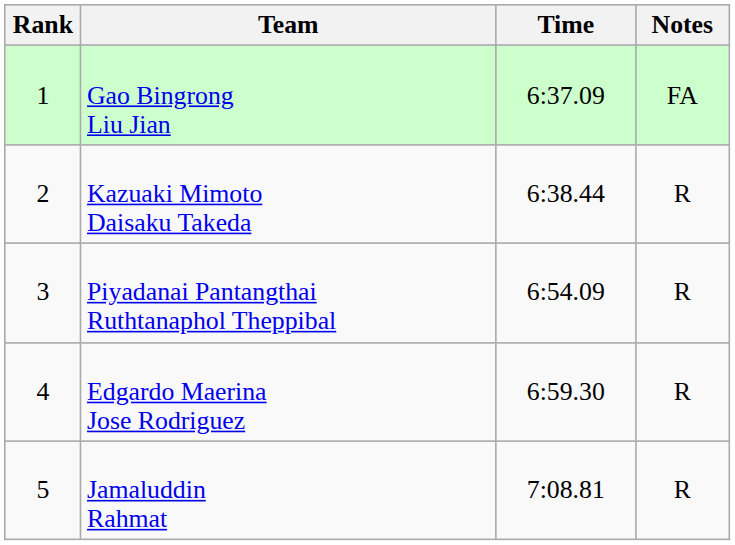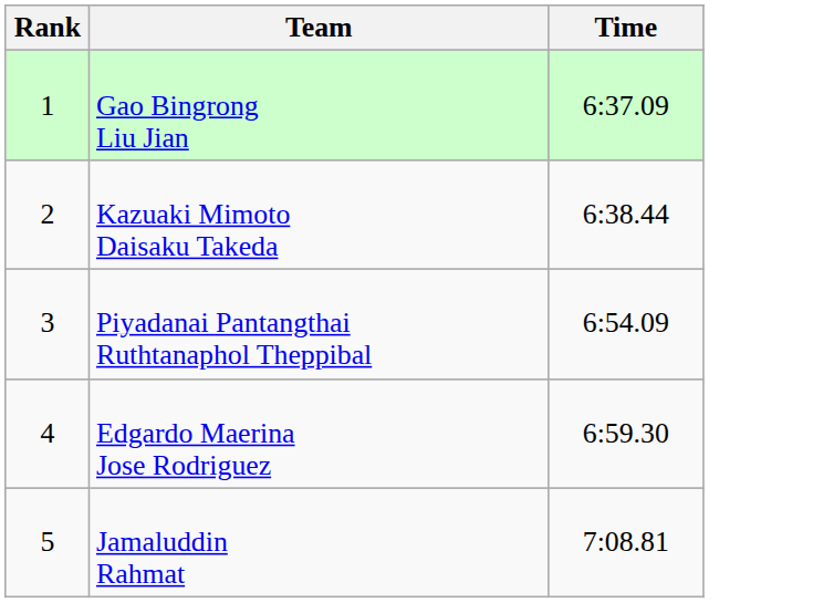- column: Notes | FA | R | R | R | R
